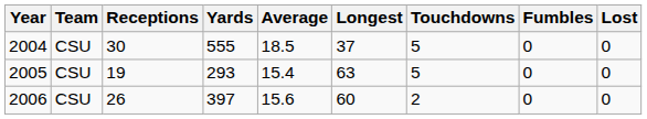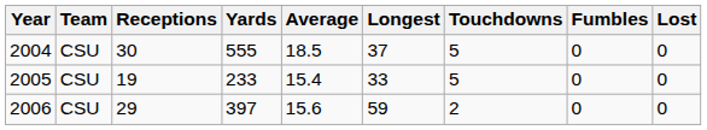2005 | Yards: 293 -> 233
2005 | Longest: 63 -> 33
2006 | Receptions: 26 -> 29
2006 | Longest: 60 -> 59
